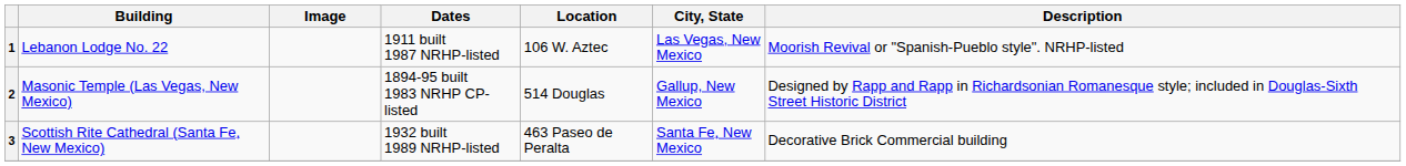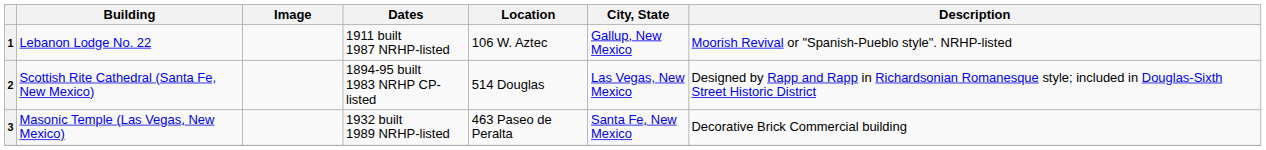1 | City, State: Las Vegas, New Mexico -> Gallup, New Mexico
2 | Building: Masonic Temple (Las Vegas, New Mexico) -> Scottish Rite Cathedral (Santa Fe, New Mexico)
2 | City, State: Gallup, New Mexico -> Las Vegas, New Mexico
3 | Building: Scottish Rite Cathedral (Santa Fe, New Mexico) -> Masonic Temple (Las Vegas, New Mexico)
